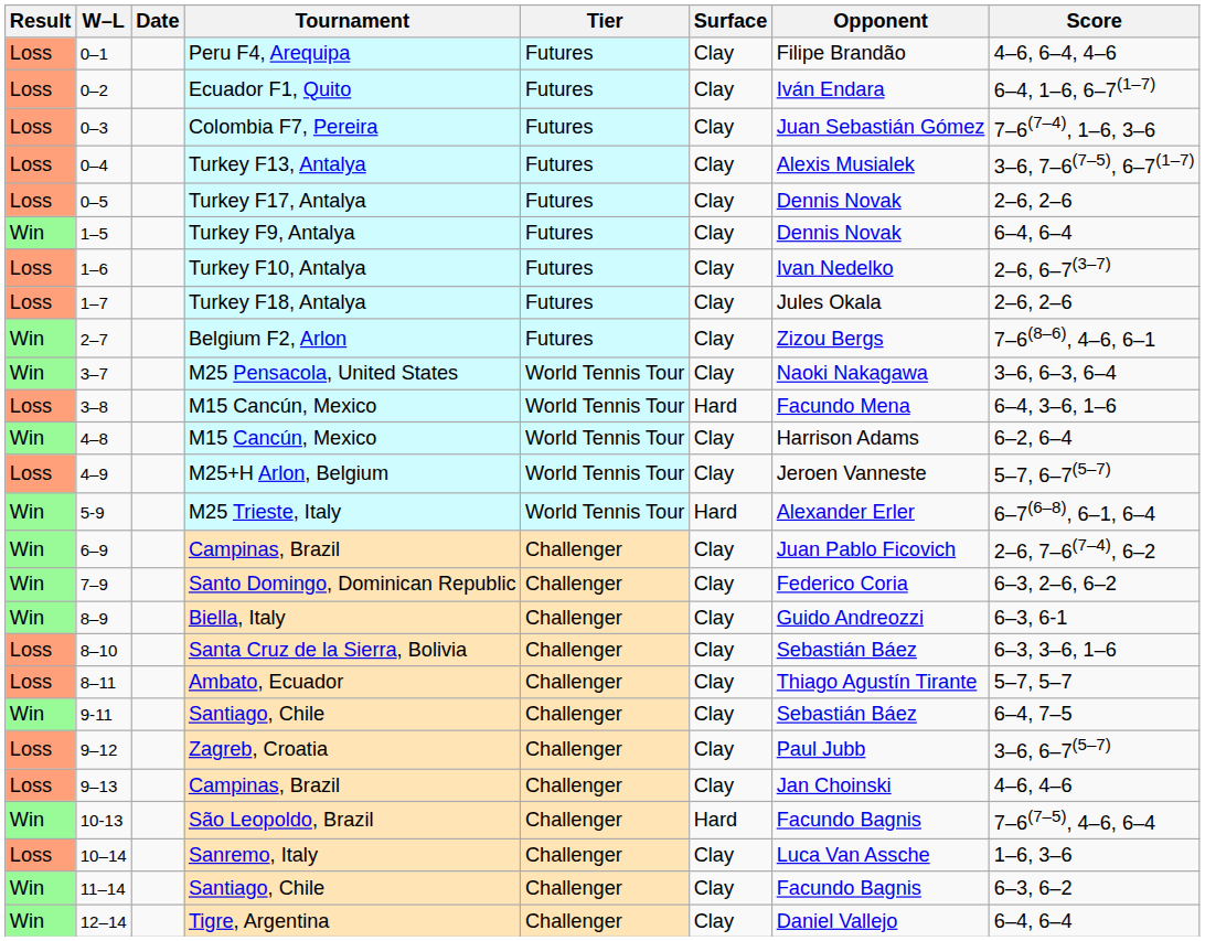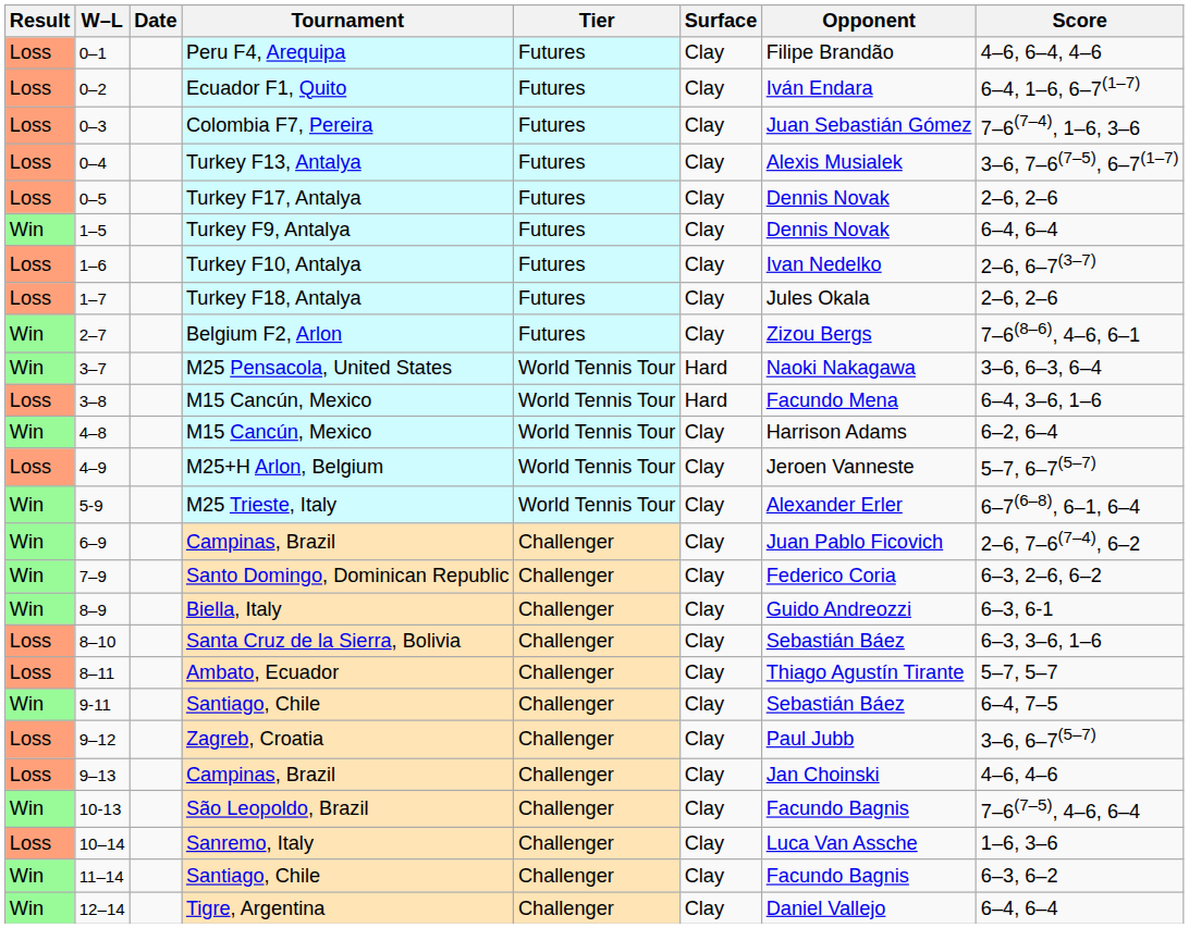3–7 | Surface: Clay -> Hard
5-9 | Surface: Hard -> Clay
10-13 | Surface: Hard -> Clay
